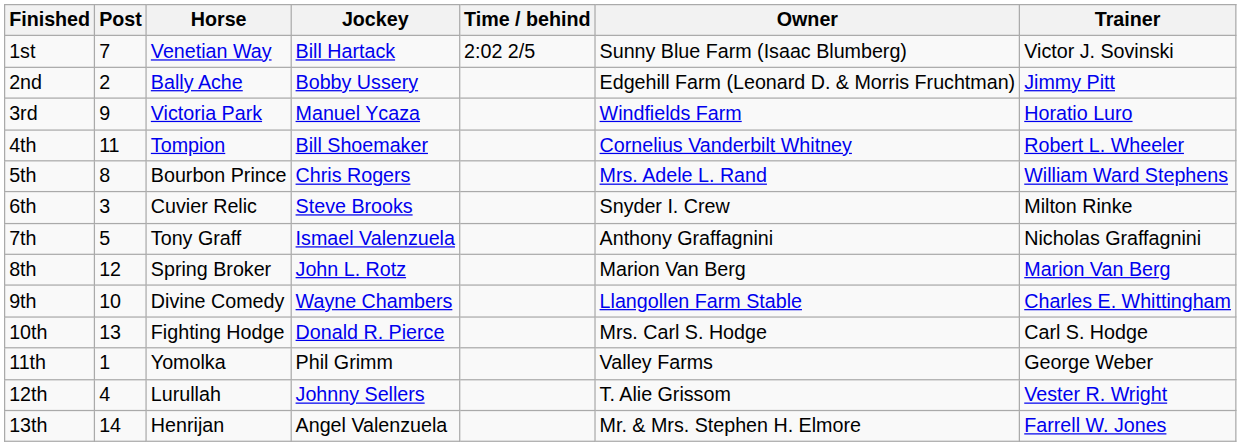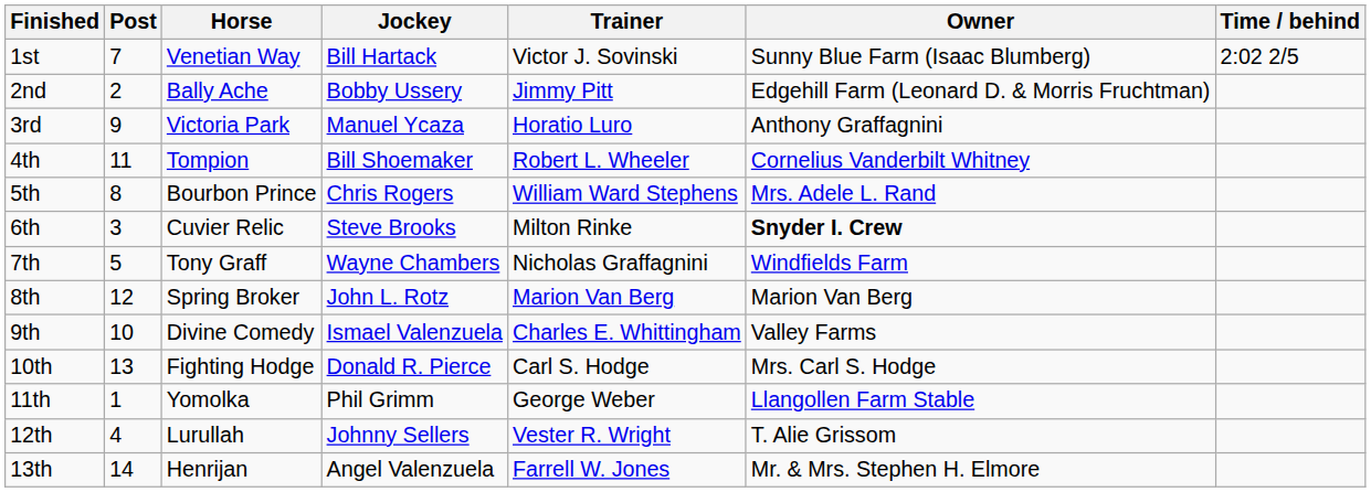columns swapped: Trainer <-> Time / behind
3rd | Owner: Windfields Farm -> Anthony Graffagnini
6th | Owner: normal -> bold
7th | Jockey: Ismael Valenzuela -> Wayne Chambers
7th | Owner: Anthony Graffagnini -> Windfields Farm
9th | Jockey: Wayne Chambers -> Ismael Valenzuela
9th | Owner: Llangollen Farm Stable -> Valley Farms
11th | Owner: Valley Farms -> Llangollen Farm Stable
